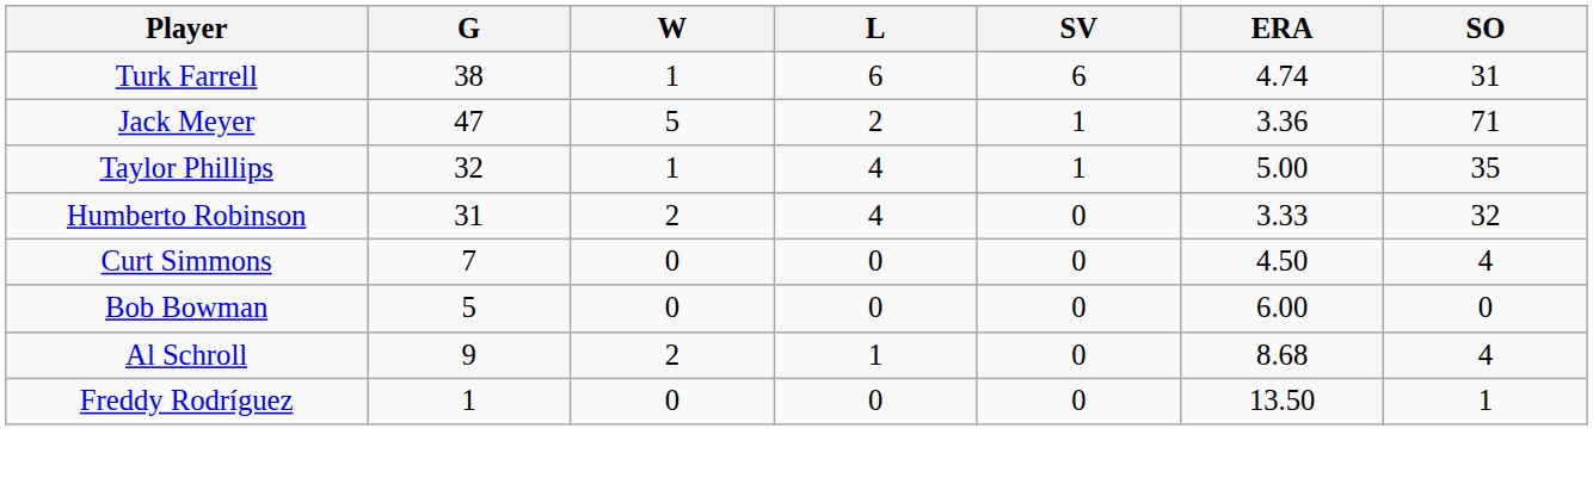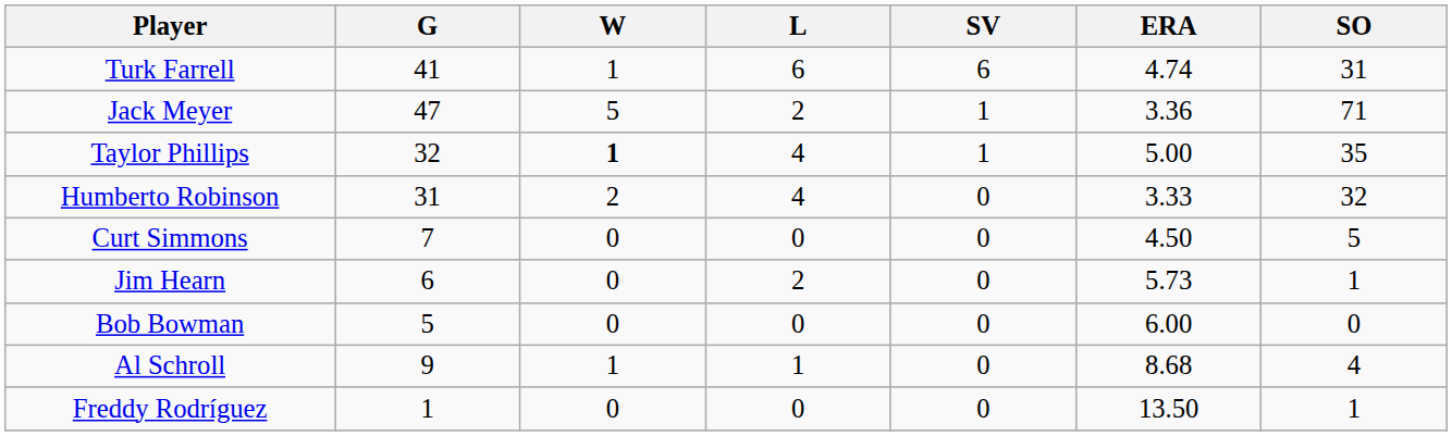Turk Farrell | G: 38 -> 41
Taylor Phillips | W: normal -> bold
Curt Simmons | SO: 4 -> 5
+ row: Jim Hearn | 6 | 0 | 2 | 0 | 5.73 | 1
Al Schroll | W: 2 -> 1
